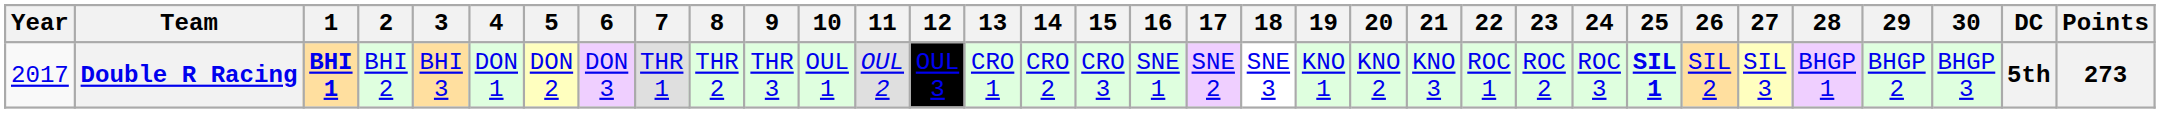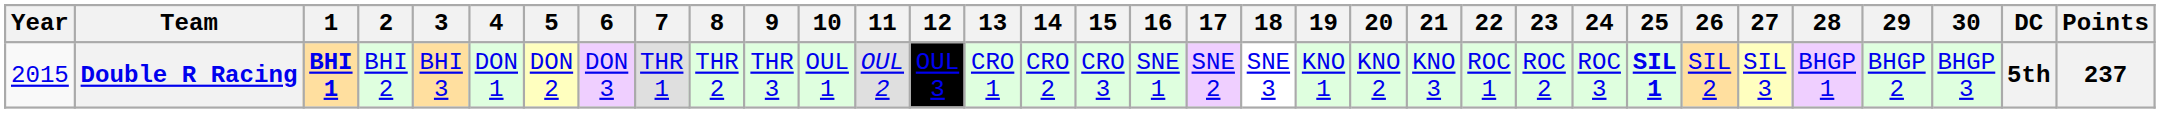Double R Racing | Year: 2017 -> 2015
Double R Racing | Points: 273 -> 237
